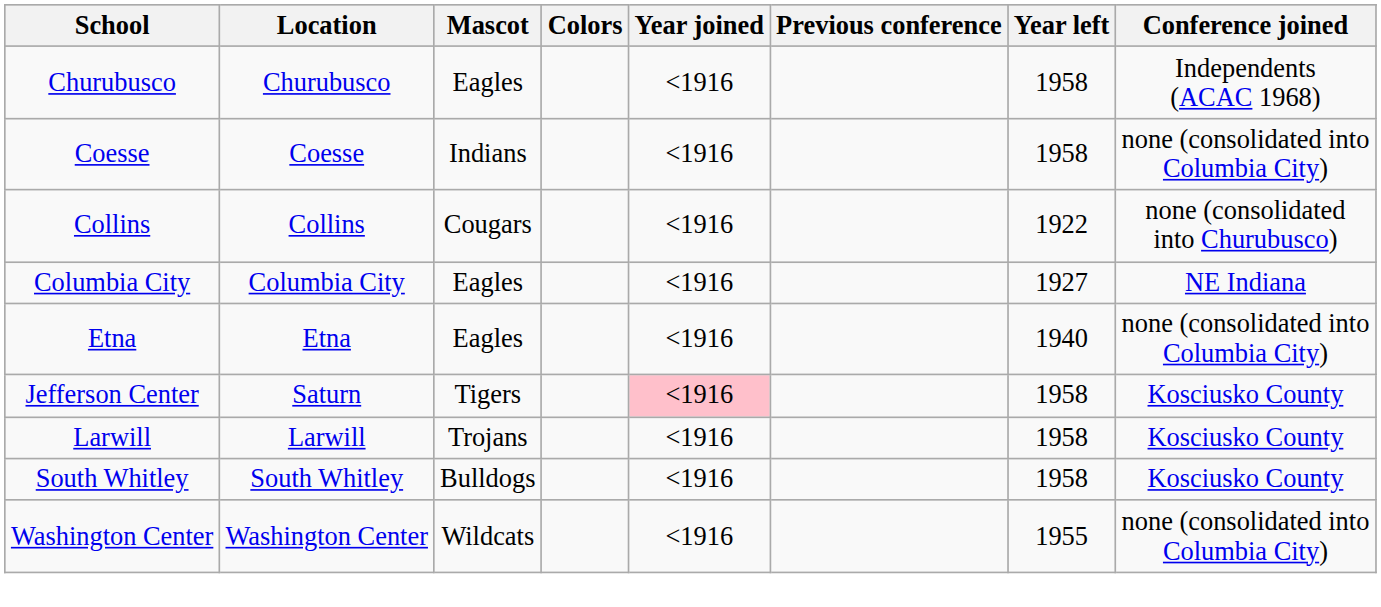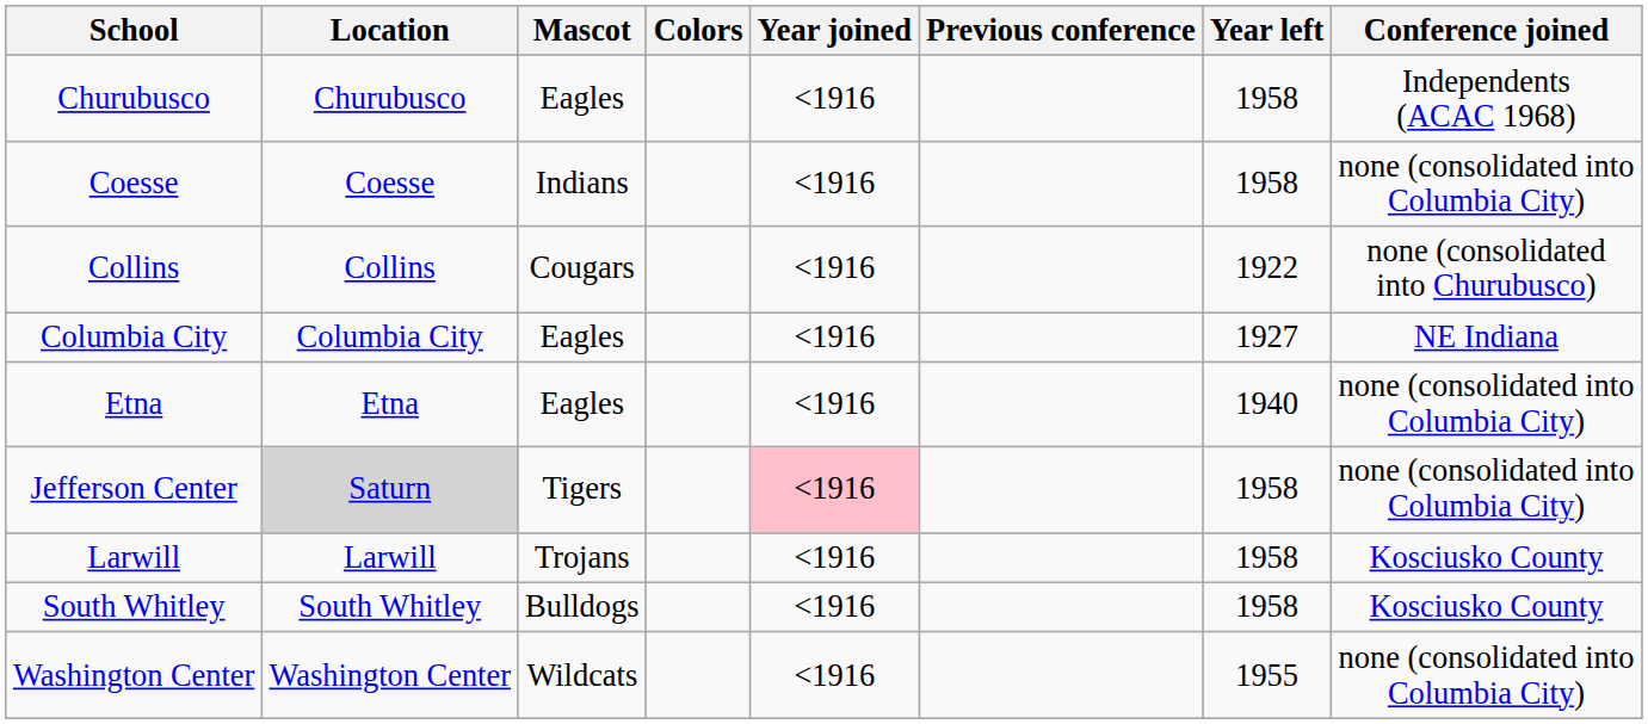Jefferson Center | Location: no background -> lightgrey background
Jefferson Center | Conference joined: Kosciusko County -> none (consolidated into Columbia City)
